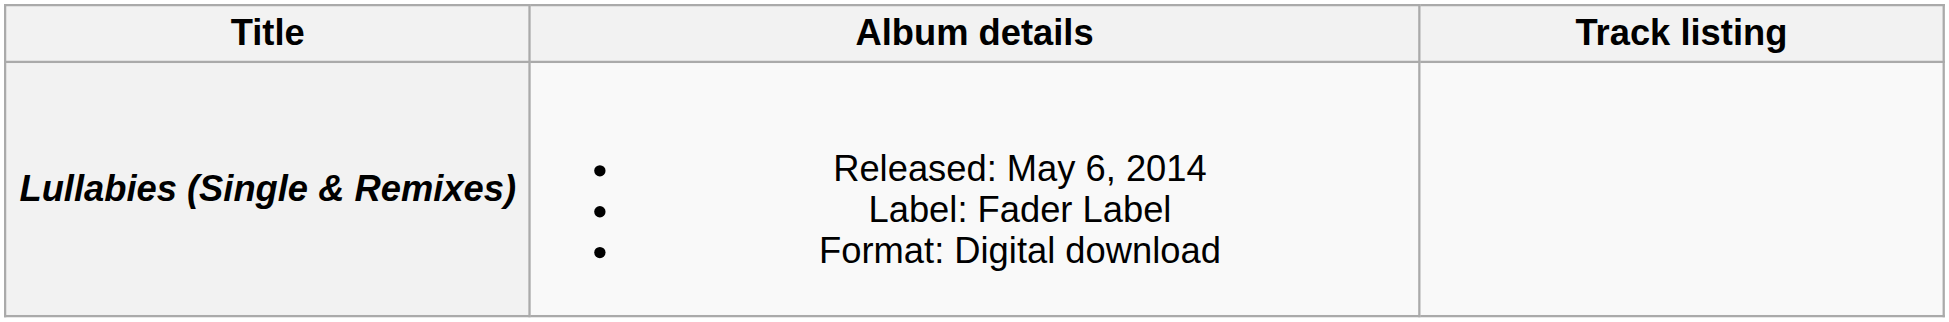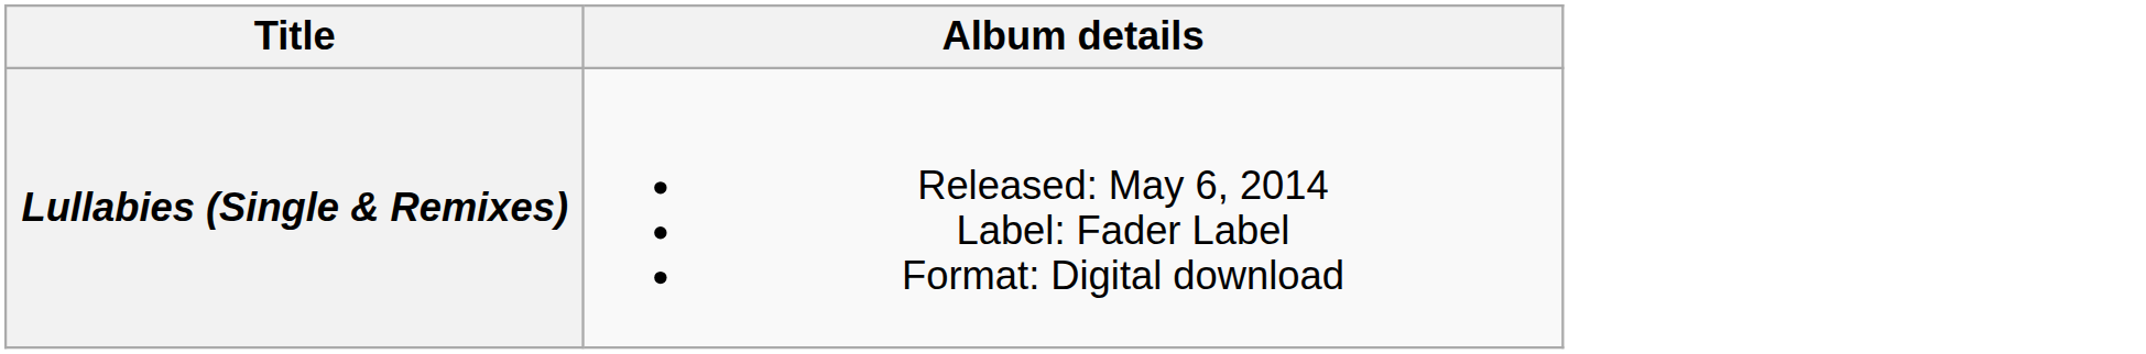- column: Track listing
